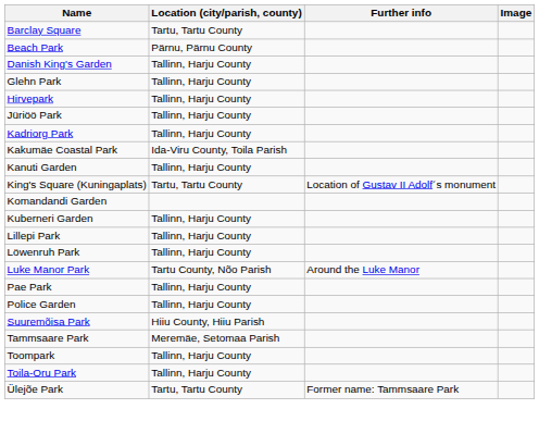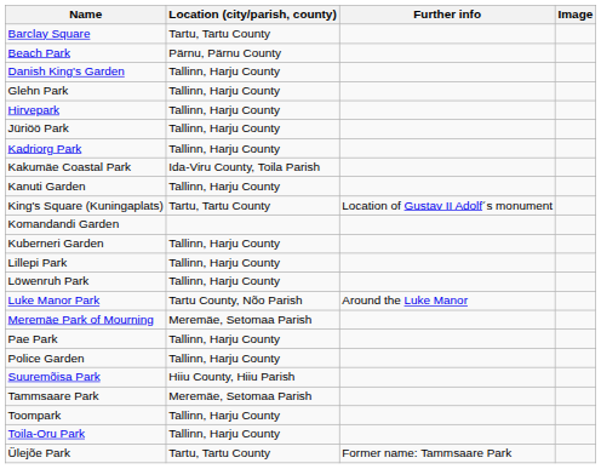+ row: Meremäe Park of Mourning | Meremäe, Setomaa Parish
